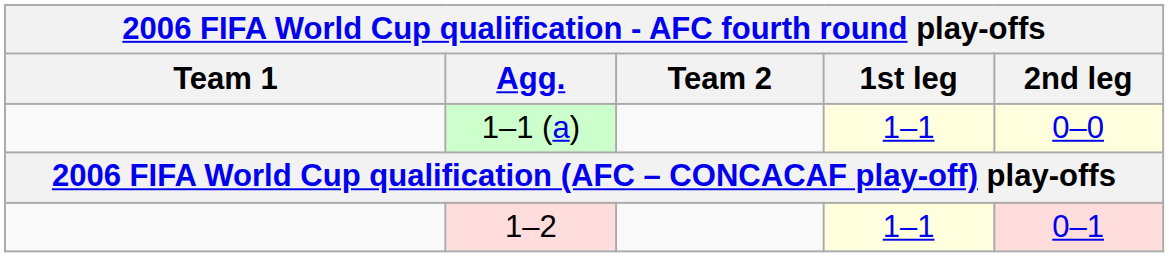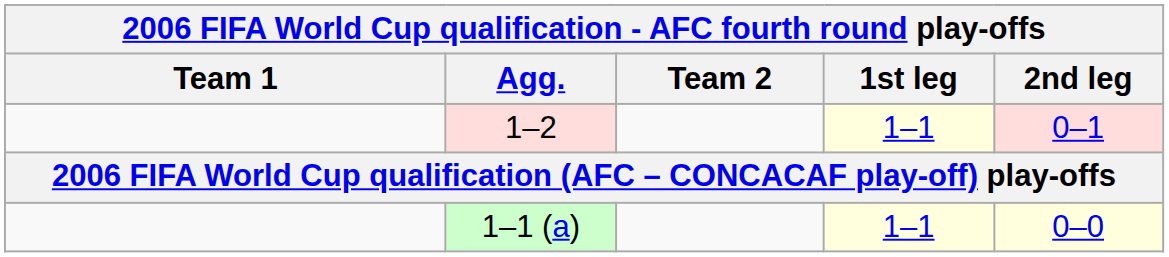rows swapped: 1–1 (a) <-> 1–2
